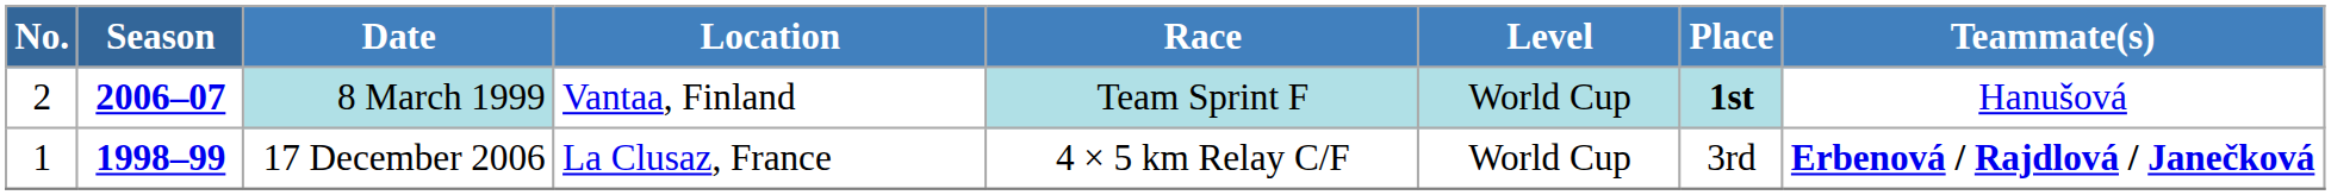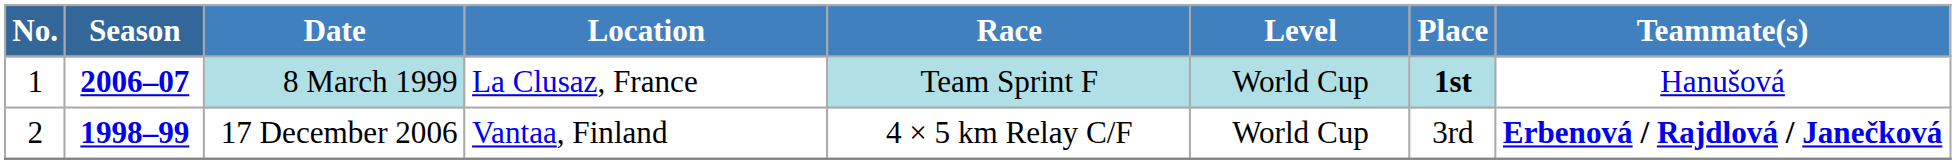8 March 1999 | No.: 2 -> 1
8 March 1999 | Location: Vantaa, Finland -> La Clusaz, France
17 December 2006 | No.: 1 -> 2
17 December 2006 | Location: La Clusaz, France -> Vantaa, Finland
